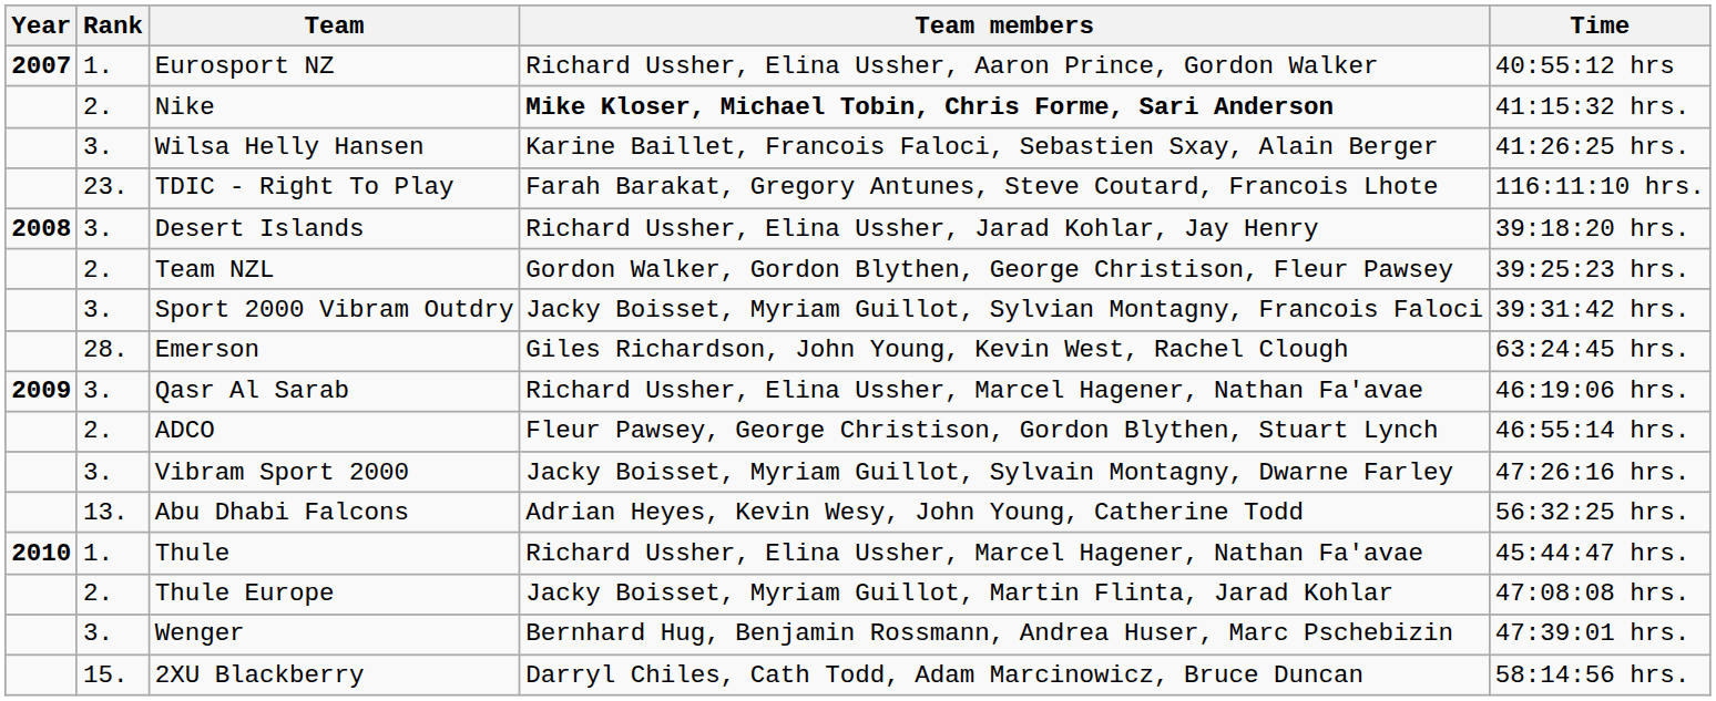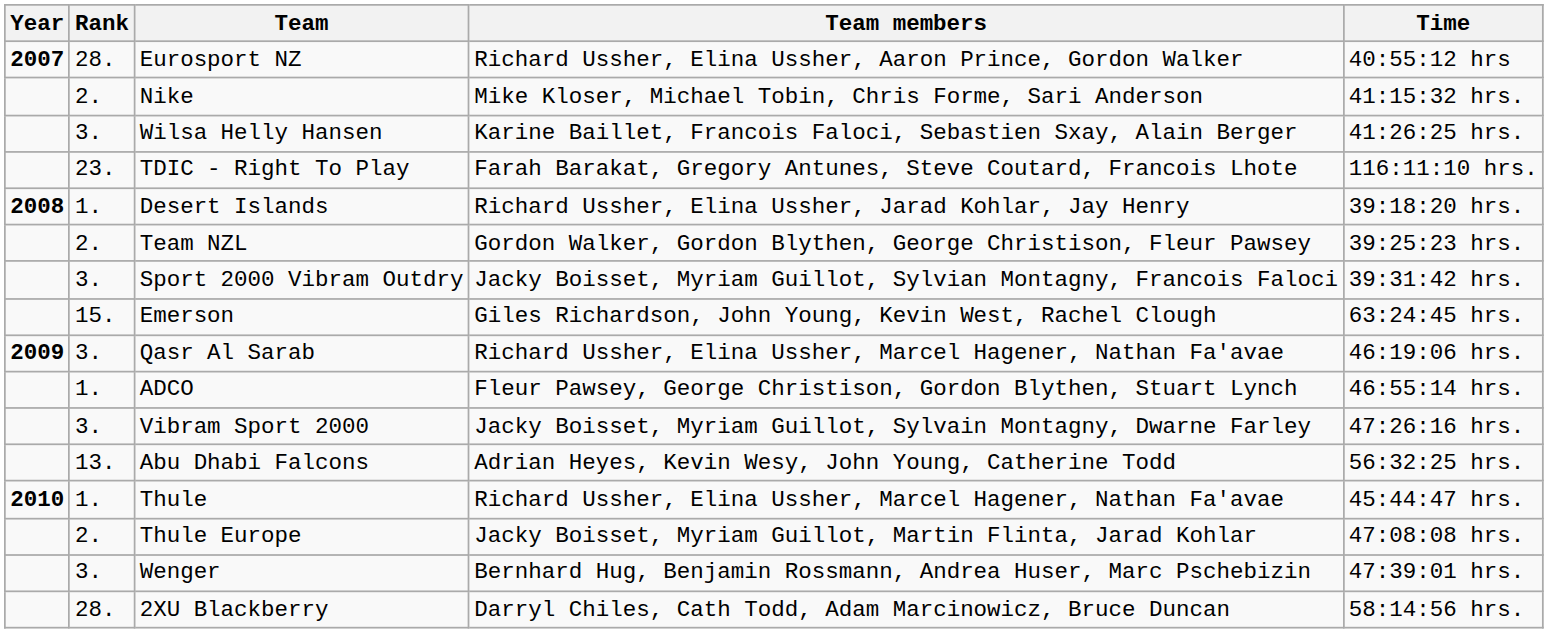Eurosport NZ | Rank: 1. -> 28.
Nike | Team members: bold -> normal
Desert Islands | Rank: 3. -> 1.
Emerson | Rank: 28. -> 15.
ADCO | Rank: 2. -> 1.
2XU Blackberry | Rank: 15. -> 28.
